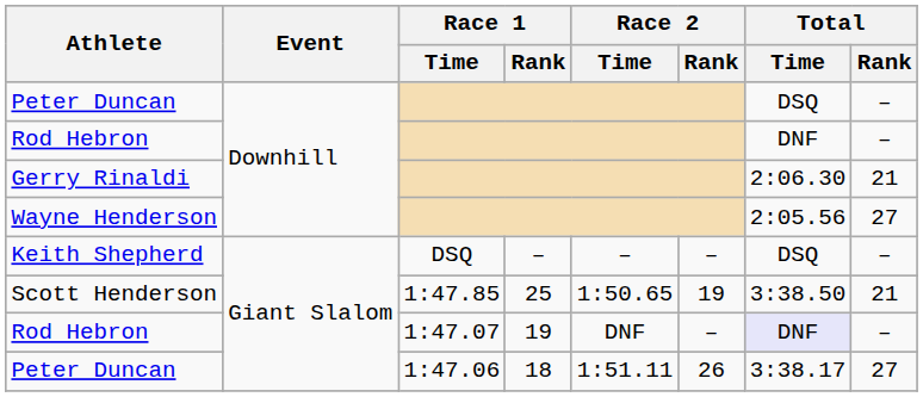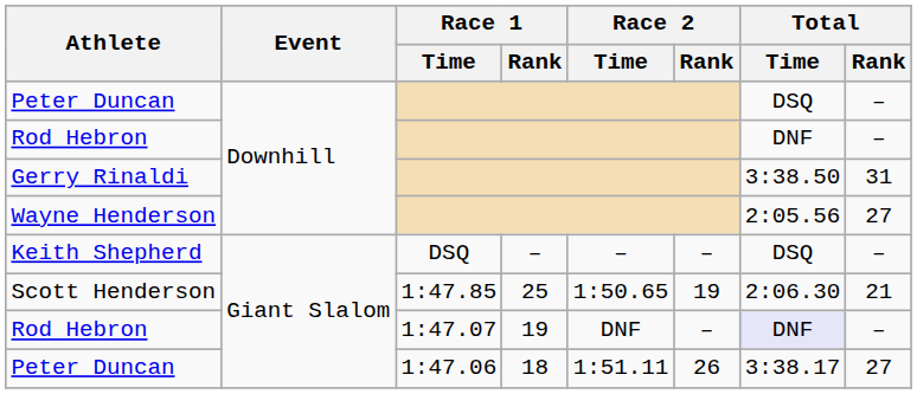Gerry Rinaldi | Total / Time: 2:06.30 -> 3:38.50
Gerry Rinaldi | Total / Rank: 21 -> 31
Scott Henderson | Total / Time: 3:38.50 -> 2:06.30
